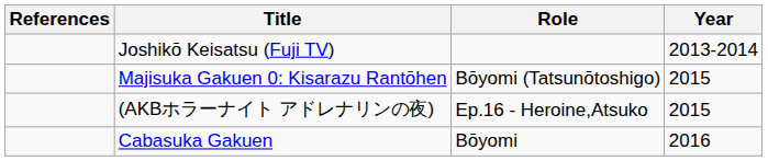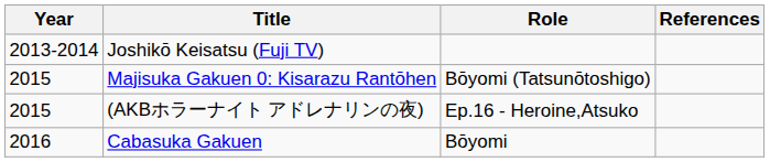columns swapped: Year <-> References
